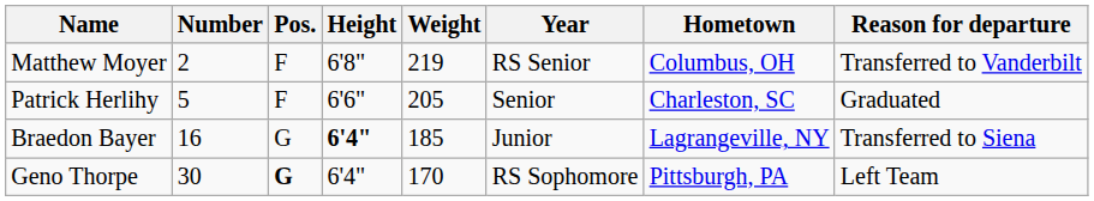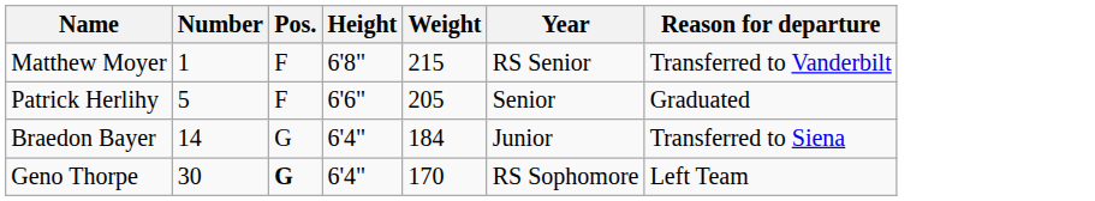- column: Hometown | Columbus, OH | Charleston, SC | Lagrangeville, NY | Pittsburgh, PA
Matthew Moyer | Number: 2 -> 1
Matthew Moyer | Weight: 219 -> 215
Braedon Bayer | Number: 16 -> 14
Braedon Bayer | Height: bold -> normal
Braedon Bayer | Weight: 185 -> 184
